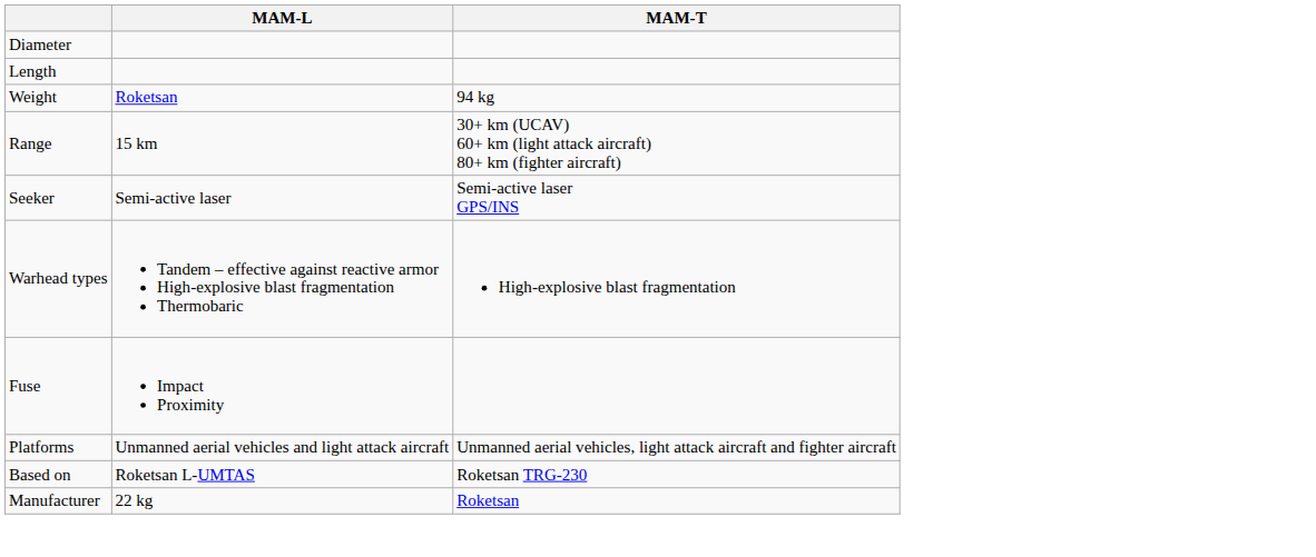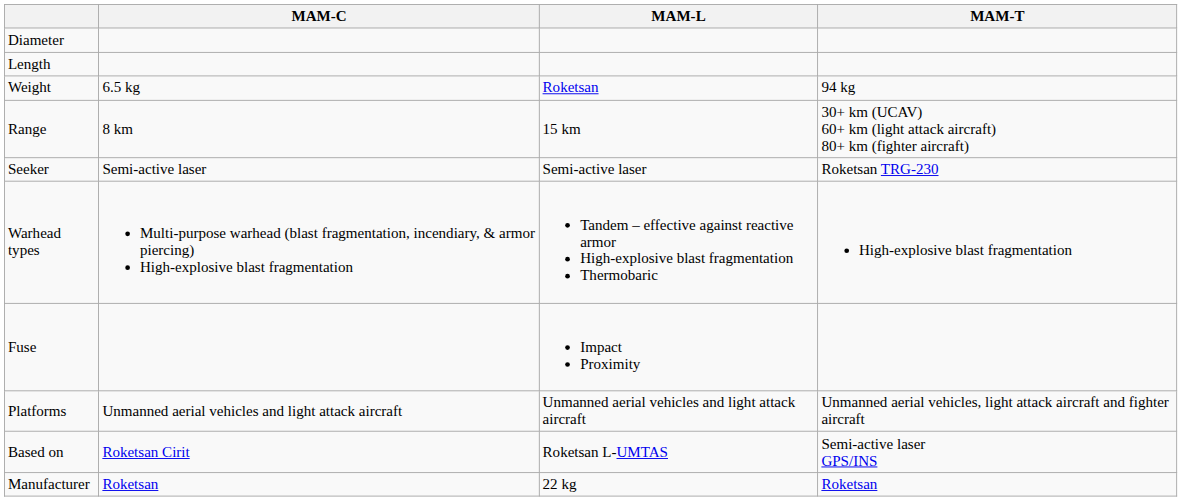+ column: MAM-C | 6.5 kg | 8 km | Semi-active laser | Multi-purpose warhead (blast fragmentation, incendiary, & armor piercing) High-explosive blast fragmentation | Unmanned aerial vehicles and light attack aircraft | Roketsan Cirit | Roketsan
Seeker | MAM-T: Semi-active laser GPS/INS -> Roketsan TRG-230
Based on | MAM-T: Roketsan TRG-230 -> Semi-active laser GPS/INS
